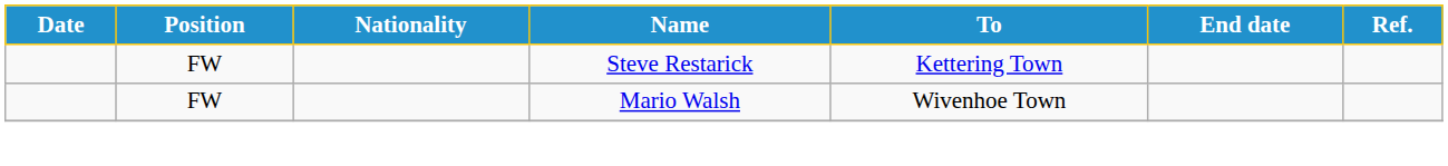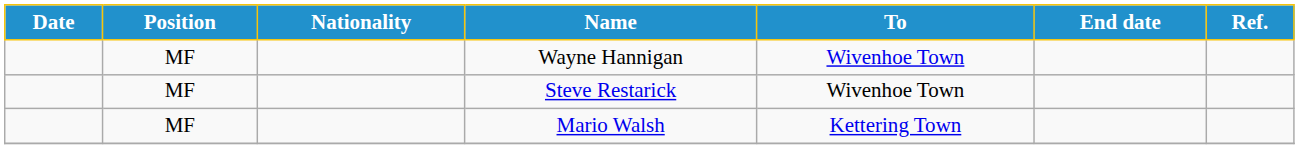+ row: MF | Wayne Hannigan | Wivenhoe Town
Steve Restarick | Position: FW -> MF
Steve Restarick | To: Kettering Town -> Wivenhoe Town
Mario Walsh | Position: FW -> MF
Mario Walsh | To: Wivenhoe Town -> Kettering Town
